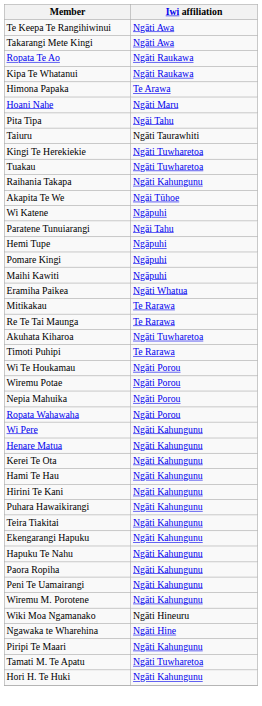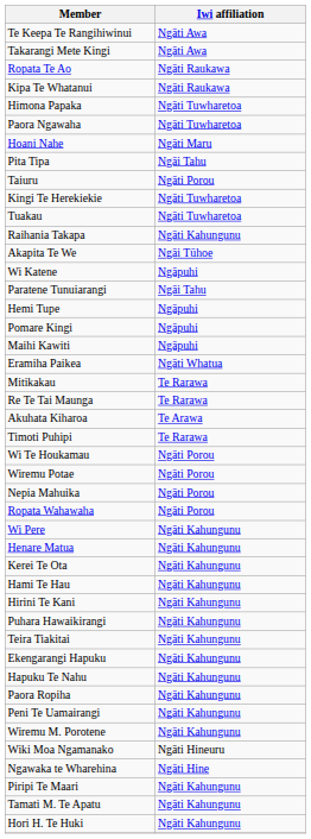Himona Papaka | Iwi affiliation: Te Arawa -> Ngāti Tuwharetoa
+ row: Paora Ngawaha | Ngāti Tuwharetoa
Taiuru | Iwi affiliation: Ngāti Taurawhiti -> Ngāti Porou
Akuhata Kiharoa | Iwi affiliation: Ngāti Tuwharetoa -> Te Arawa
Tamati M. Te Apatu | Iwi affiliation: Ngāti Tuwharetoa -> Ngāti Kahungunu
